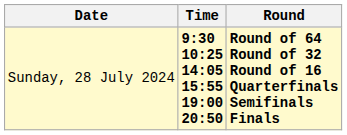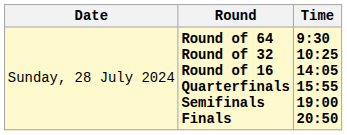columns swapped: Time <-> Round
